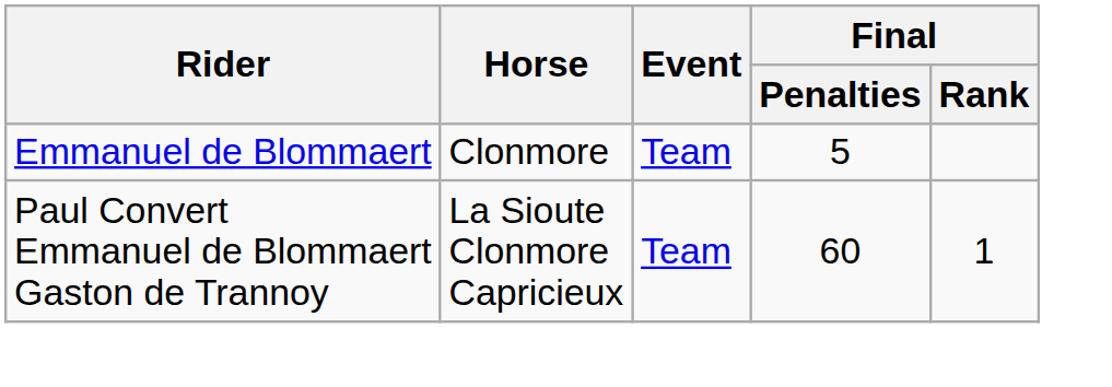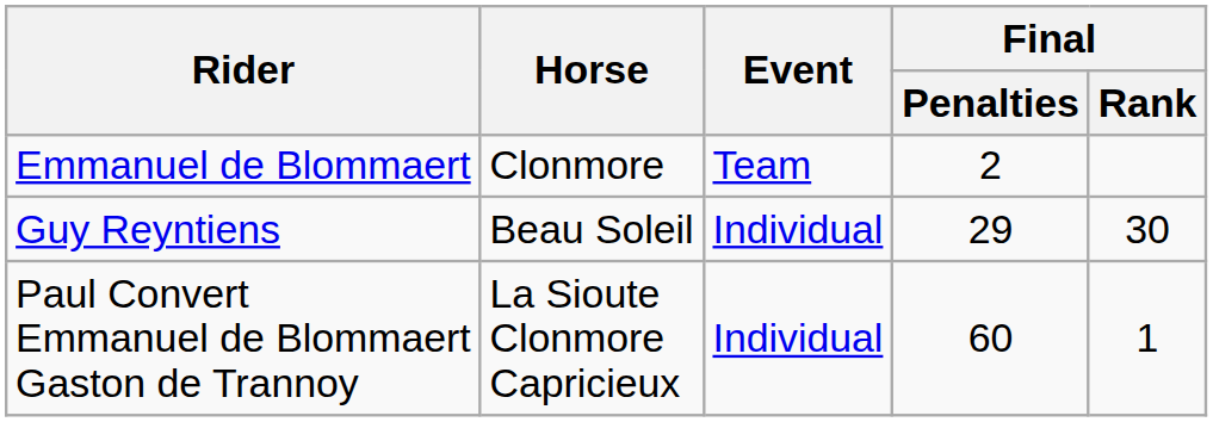Emmanuel de Blommaert | Final / Penalties: 5 -> 2
+ row: Guy Reyntiens | Beau Soleil | Individual | 29 | 30
Paul Convert Emmanuel de Blommaert Gaston de Trannoy | Event: Team -> Individual
